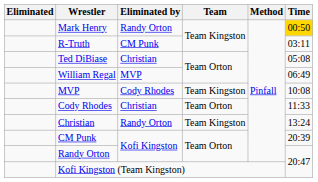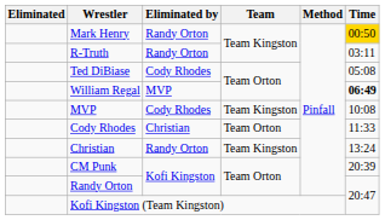R-Truth | Eliminated by: CM Punk -> Randy Orton
Ted DiBiase | Eliminated by: Christian -> Cody Rhodes
William Regal | Time: normal -> bold
